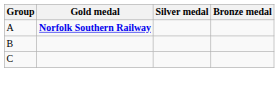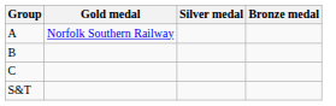A | Gold medal: bold -> normal
+ row: S&T
